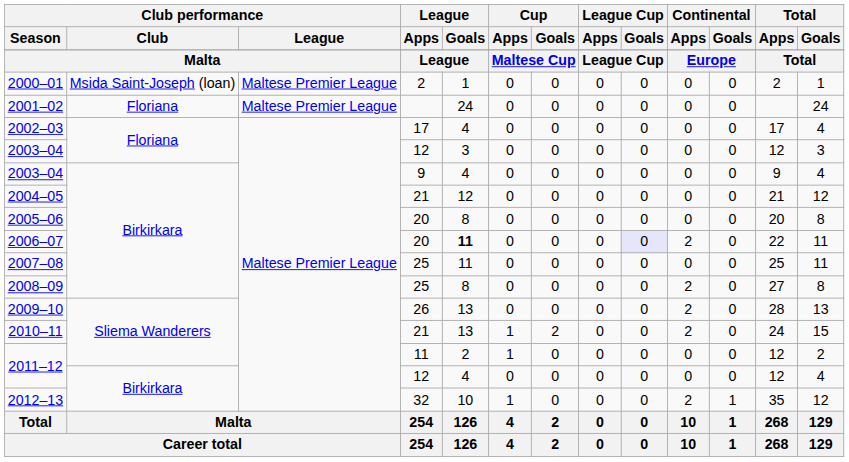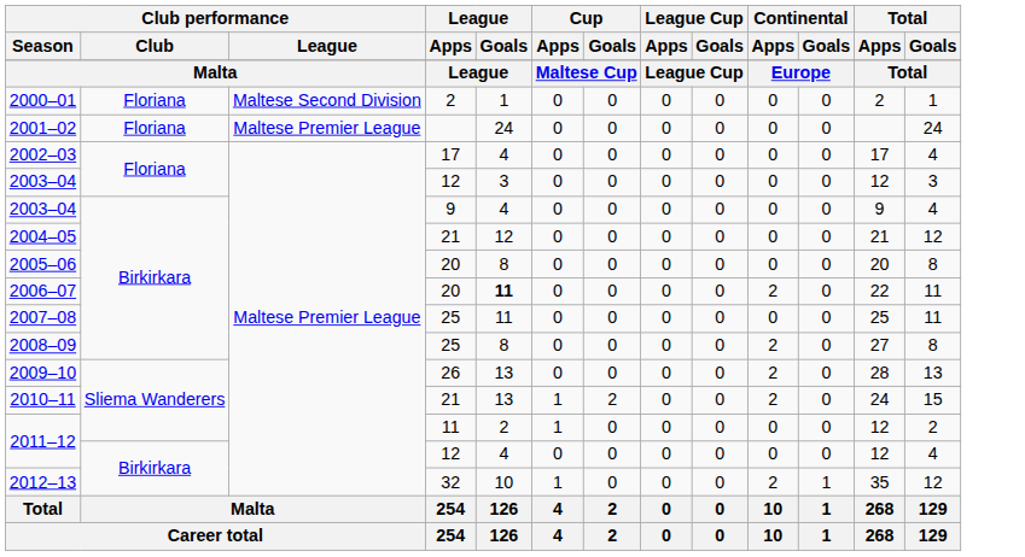2000–01 | Club performance / Club: Msida Saint-Joseph (loan) -> Floriana
2000–01 | Club performance / League: Maltese Premier League -> Maltese Second Division
2006–07 | League Cup / Goals: lavender background -> no background
